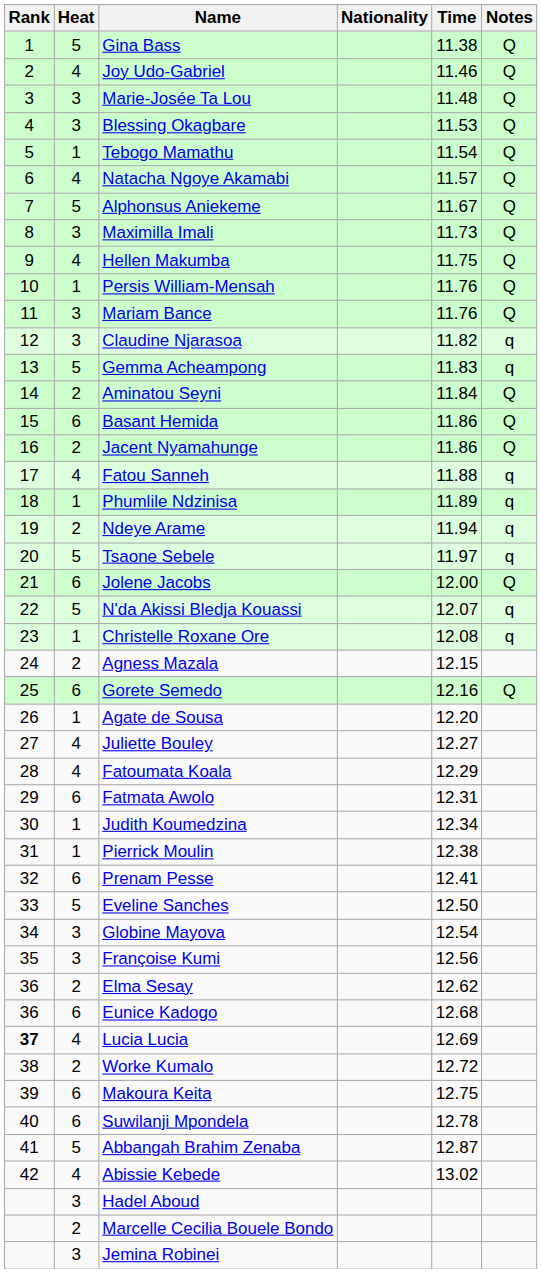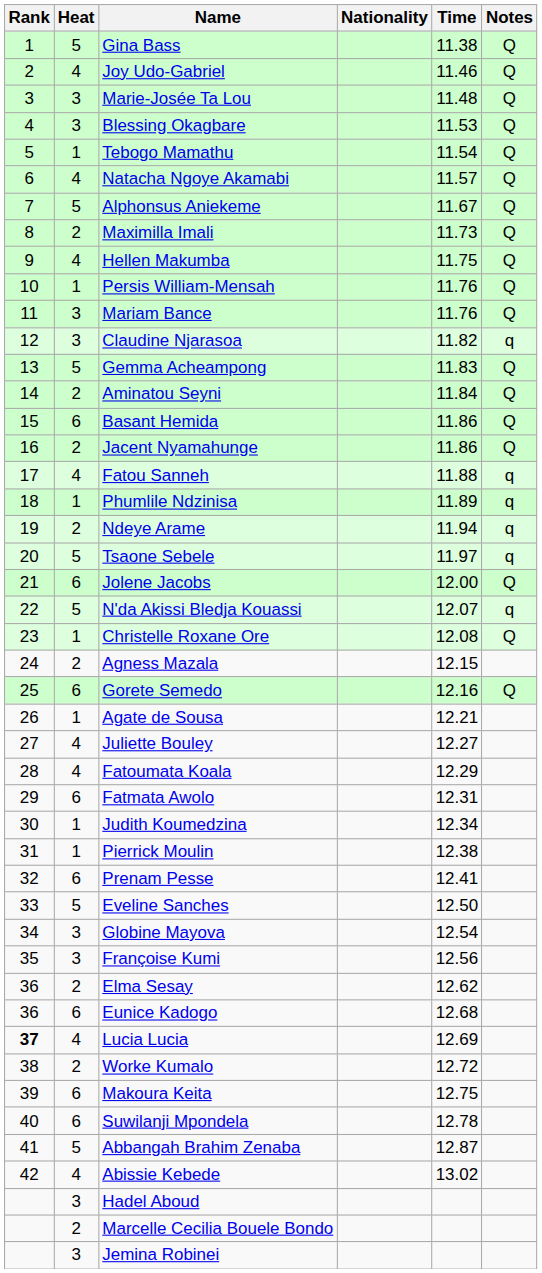Maximilla Imali | Heat: 3 -> 2
Gemma Acheampong | Notes: q -> Q
Christelle Roxane Ore | Notes: q -> Q
Agate de Sousa | Time: 12.20 -> 12.21
